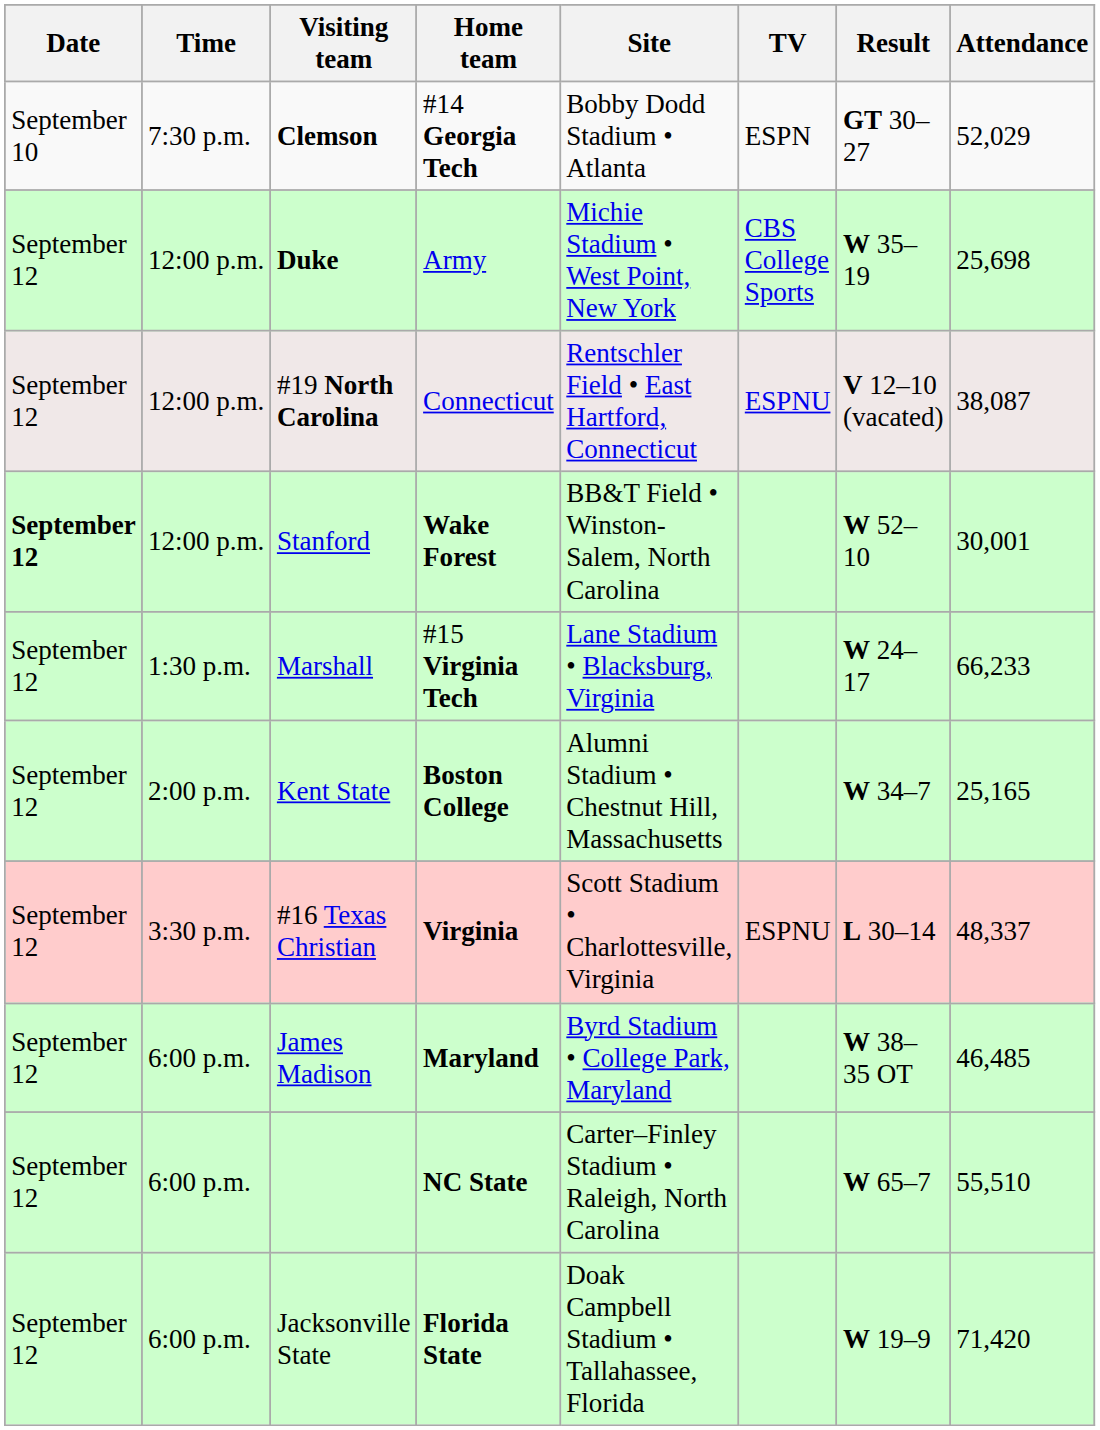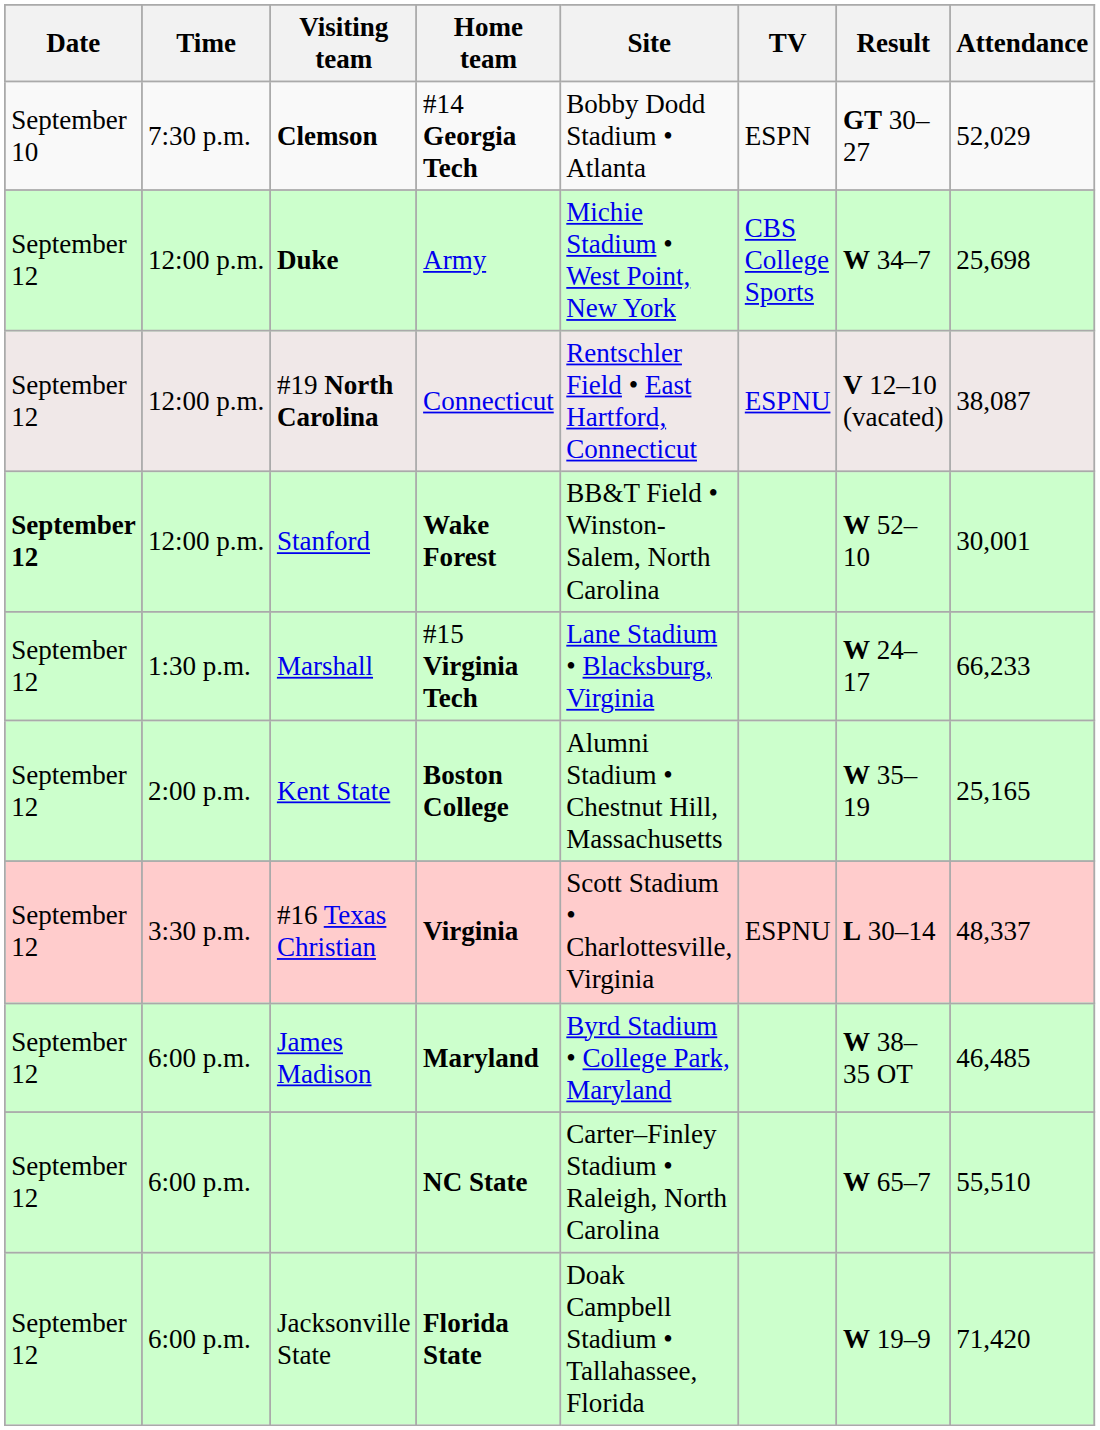Duke | Result: W 35–19 -> W 34–7
Kent State | Result: W 34–7 -> W 35–19
